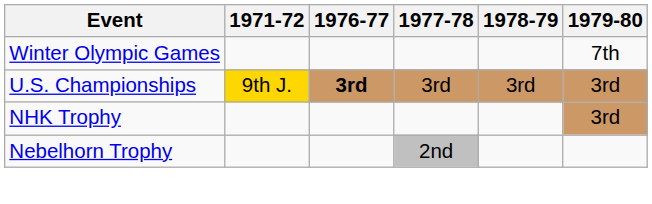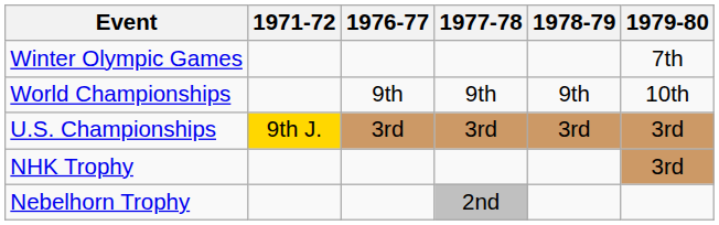+ row: World Championships | 9th | 9th | 9th | 10th
U.S. Championships | 1976-77: bold -> normal
